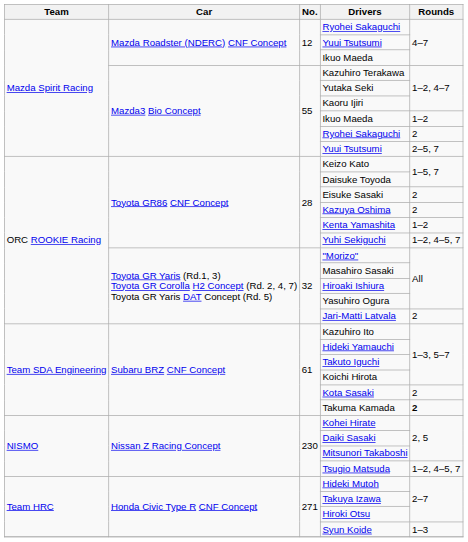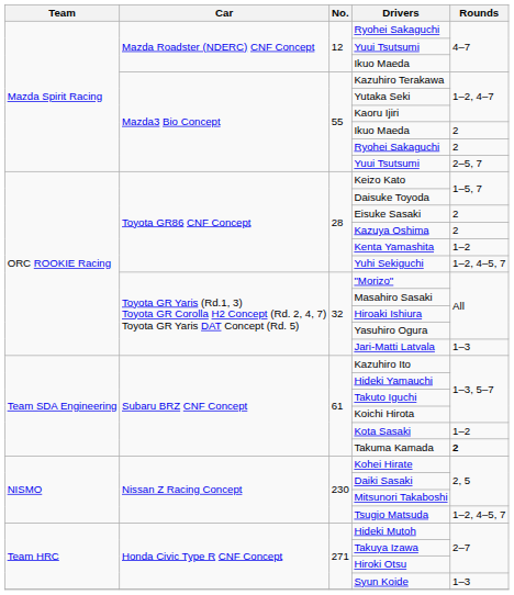Mazda3 Bio Concept / Ikuo Maeda | Rounds: 1–2 -> 2
Jari-Matti Latvala | Rounds: 2 -> 1–3
Kota Sasaki | Rounds: 2 -> 1–2
